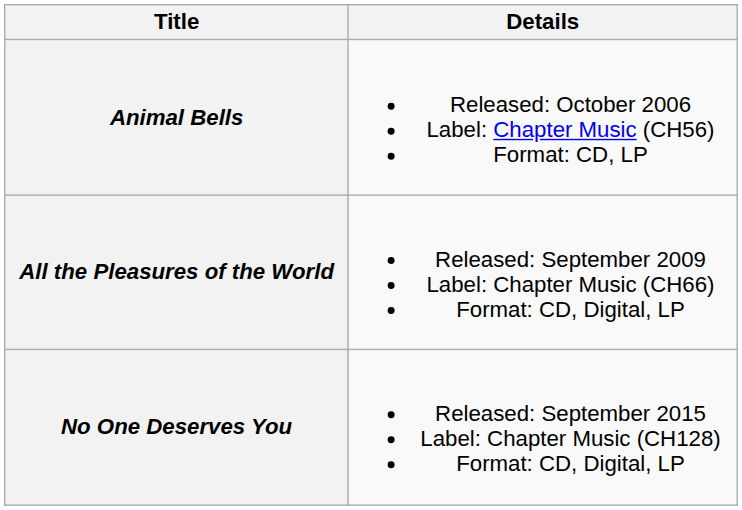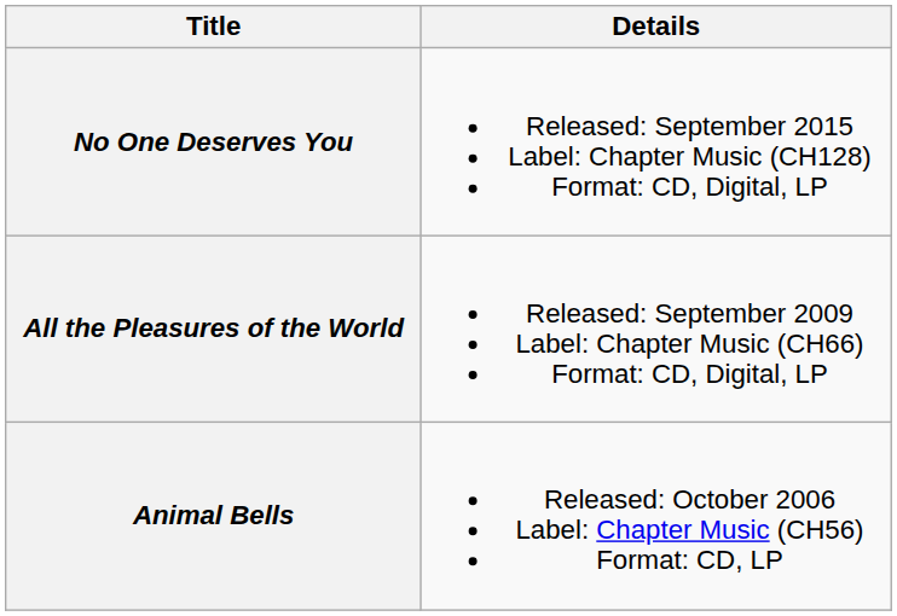rows swapped: Animal Bells <-> No One Deserves You
